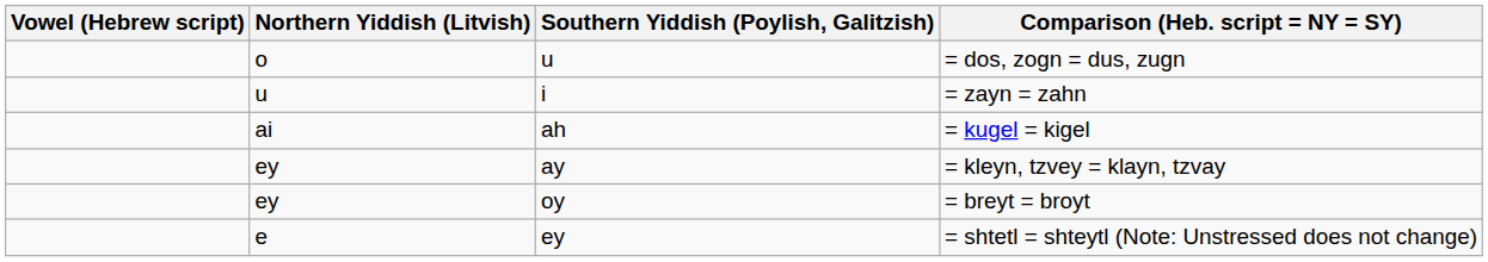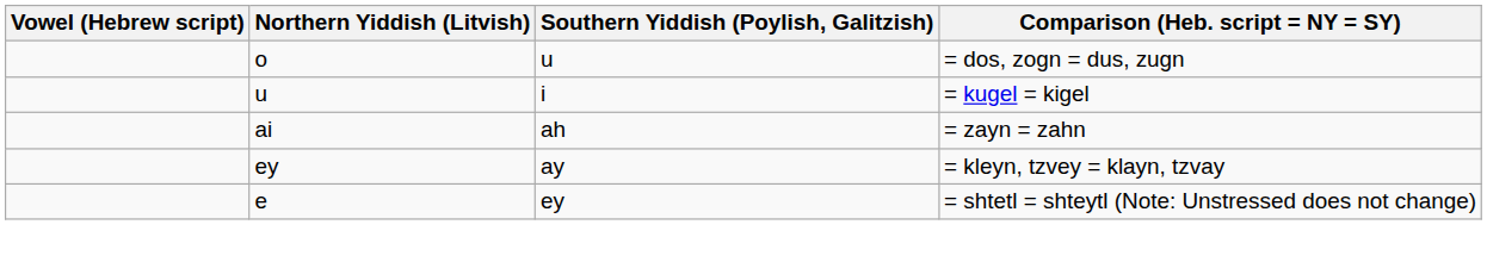i | Comparison (Heb. script = NY = SY): = zayn = zahn -> = kugel = kigel
ah | Comparison (Heb. script = NY = SY): = kugel = kigel -> = zayn = zahn
- row: ey | oy | = breyt = broyt
